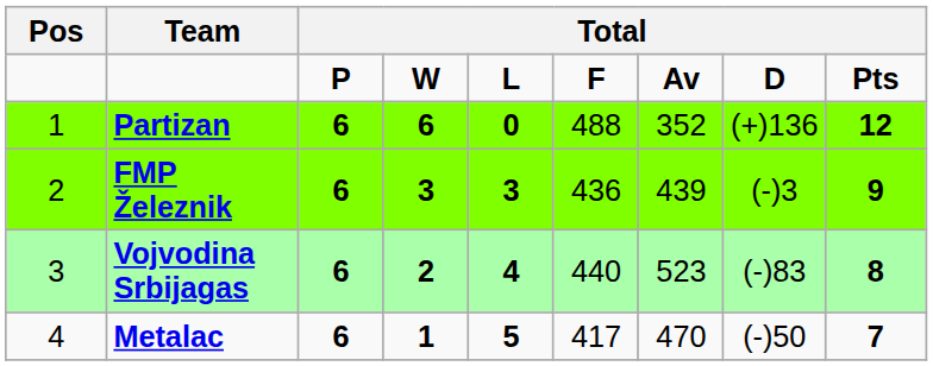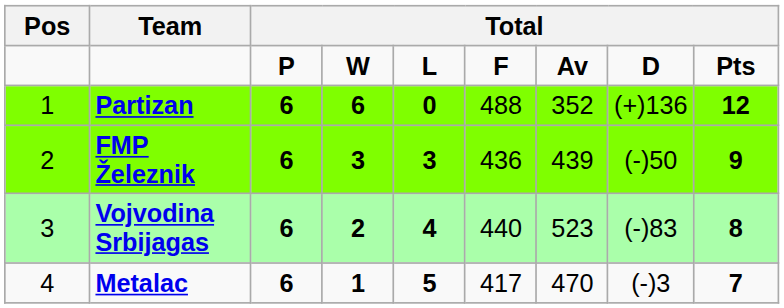FMP Železnik | column 8: (-)3 -> (-)50
Metalac | column 8: (-)50 -> (-)3
